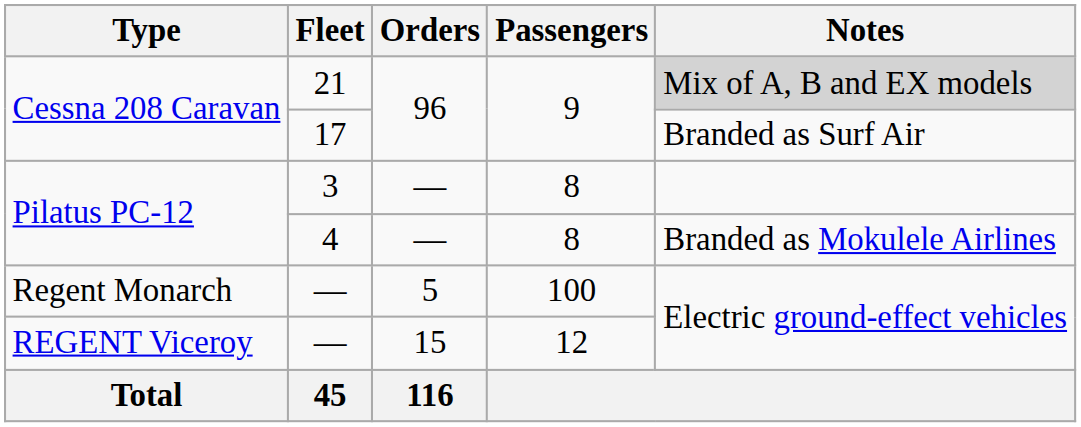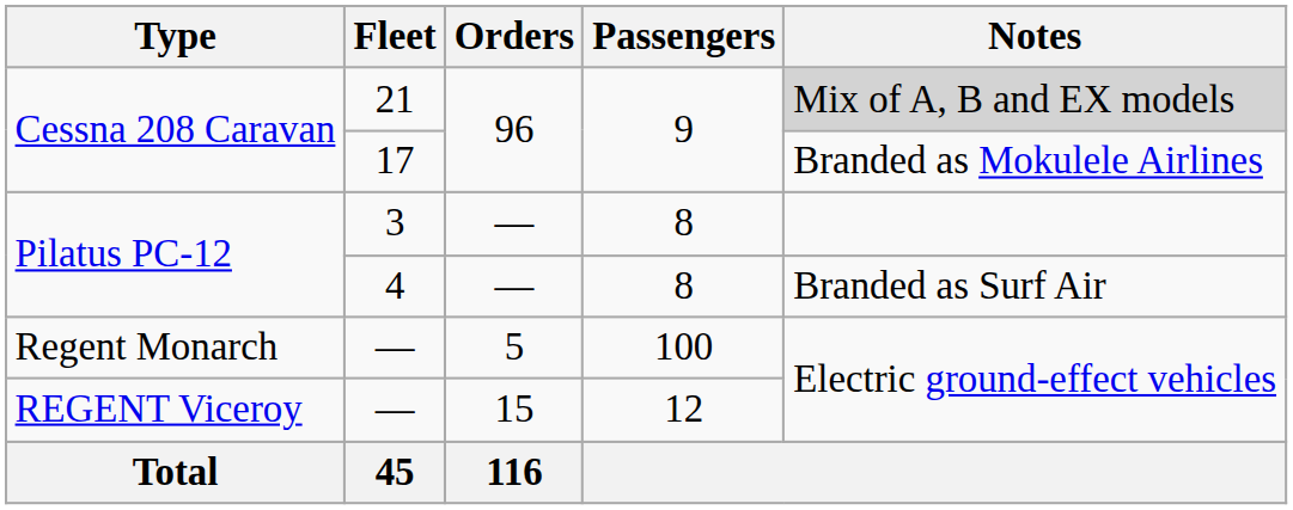17 | Notes: Branded as Surf Air -> Branded as Mokulele Airlines
4 | Notes: Branded as Mokulele Airlines -> Branded as Surf Air
